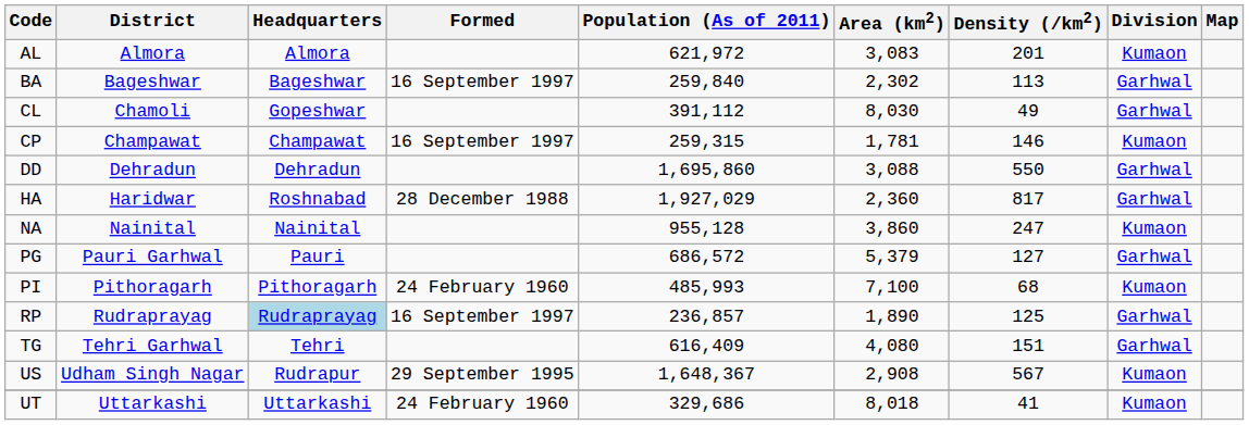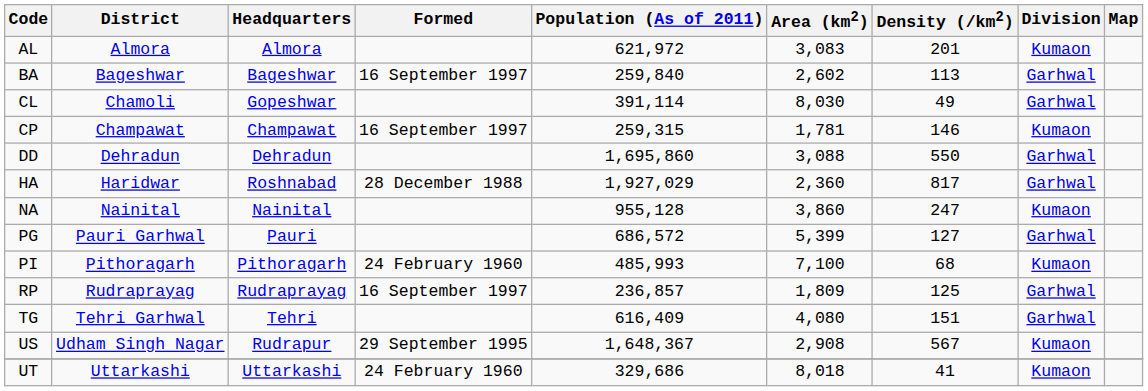BA | Area (km2): 2,302 -> 2,602
CL | Population (As of 2011): 391,112 -> 391,114
PG | Area (km2): 5,379 -> 5,399
RP | Headquarters: lightblue background -> no background
RP | Area (km2): 1,890 -> 1,809
